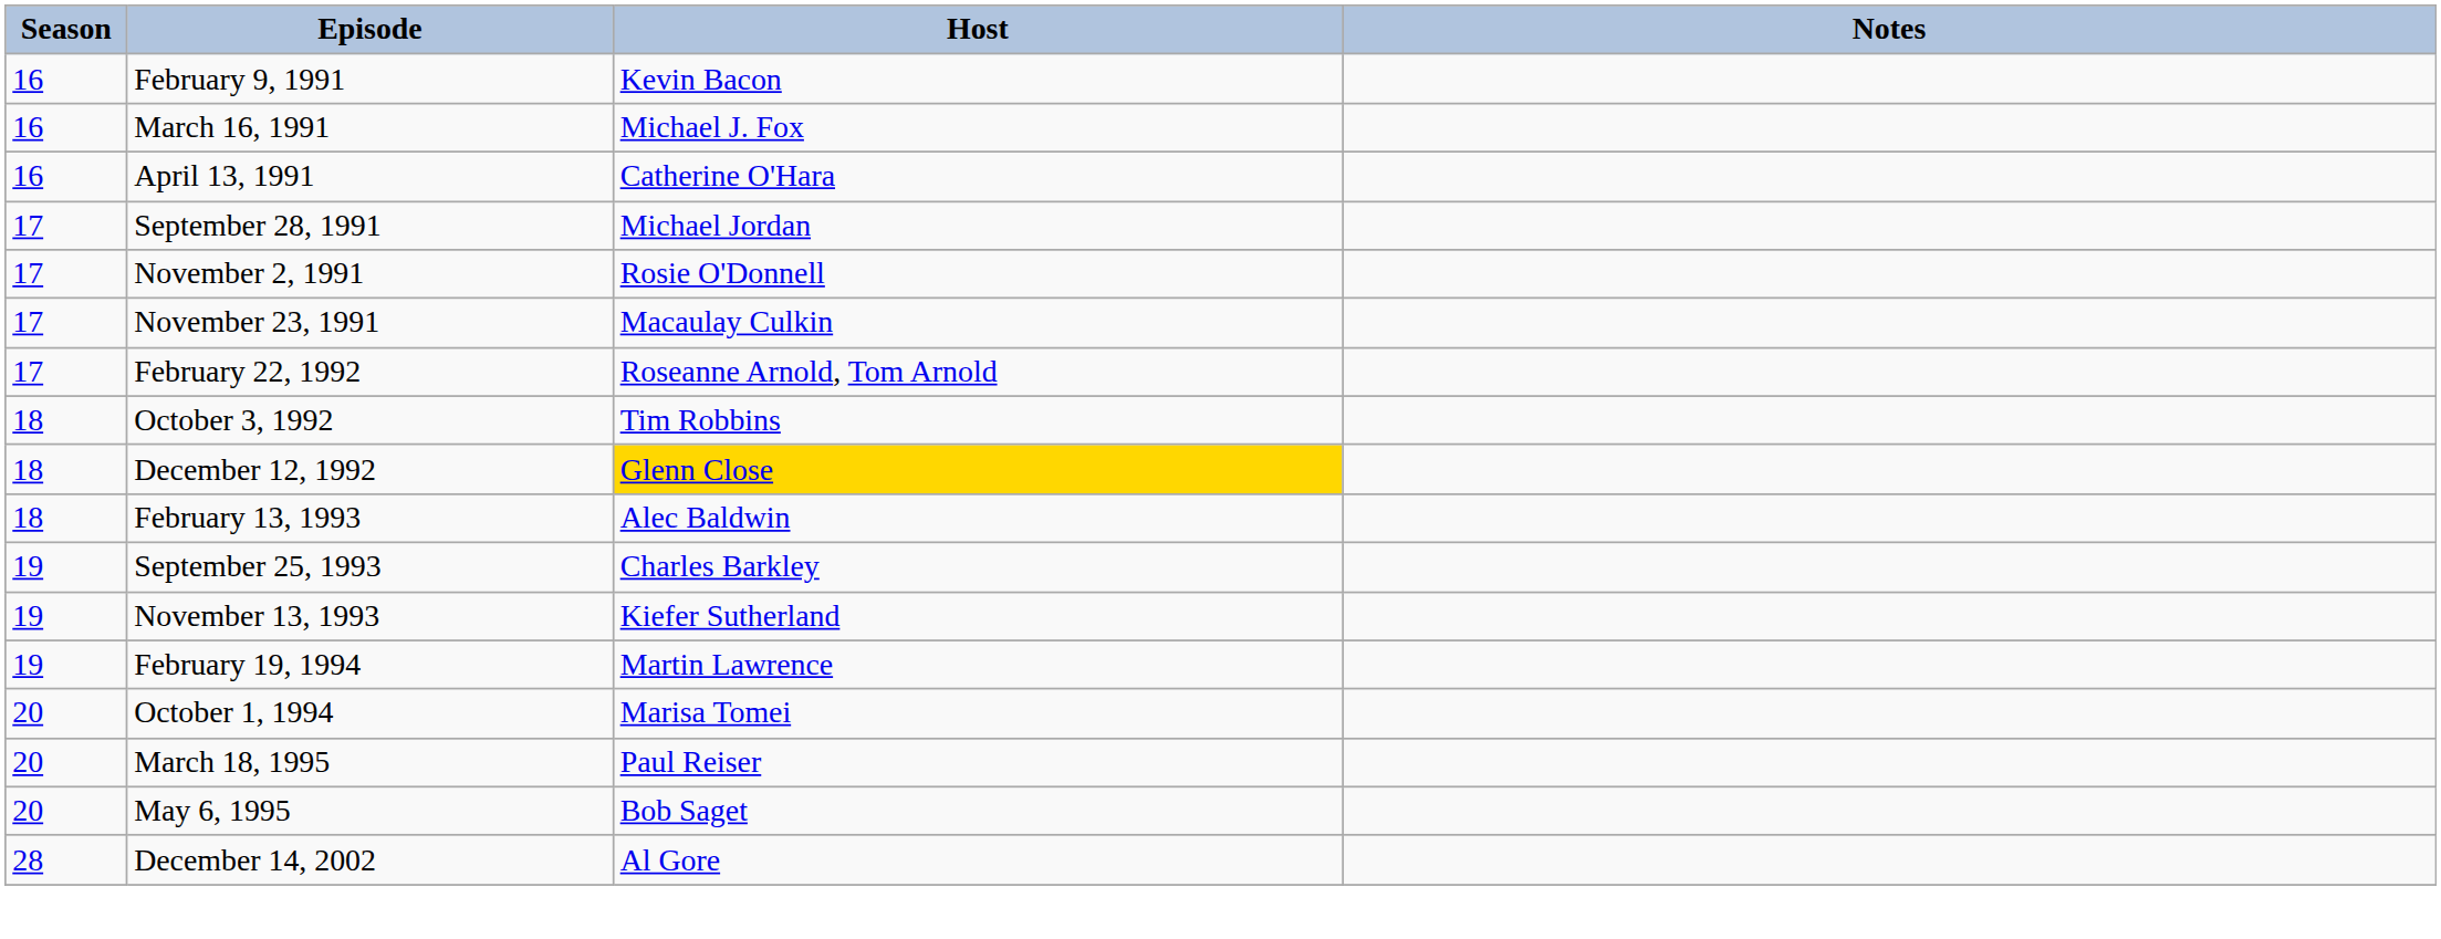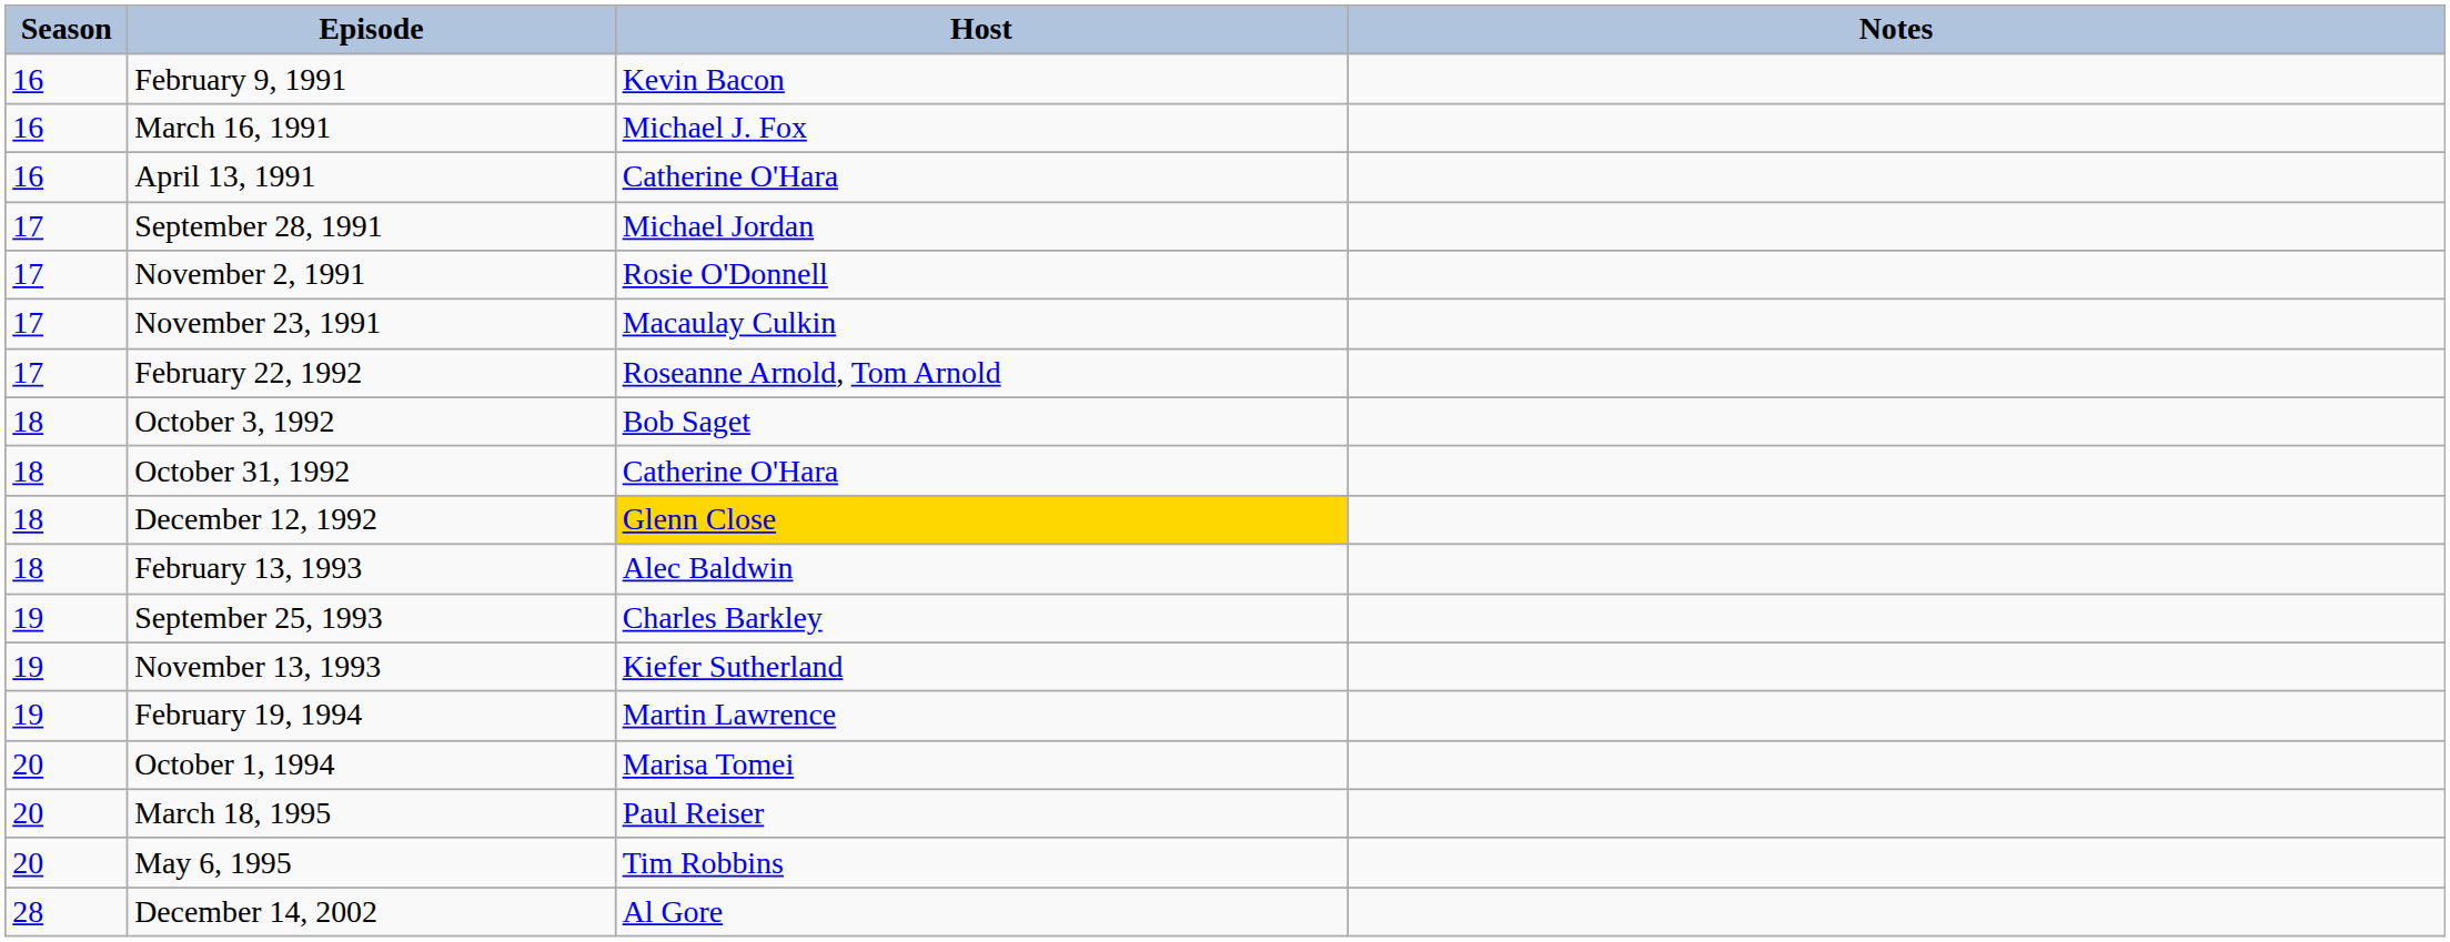October 3, 1992 | Host: Tim Robbins -> Bob Saget
+ row: 18 | October 31, 1992 | Catherine O'Hara
May 6, 1995 | Host: Bob Saget -> Tim Robbins
